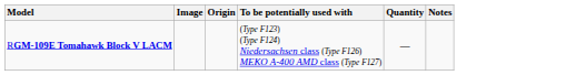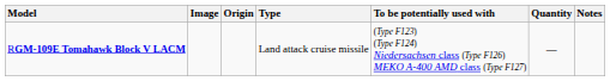+ column: Type | Land attack cruise missile
